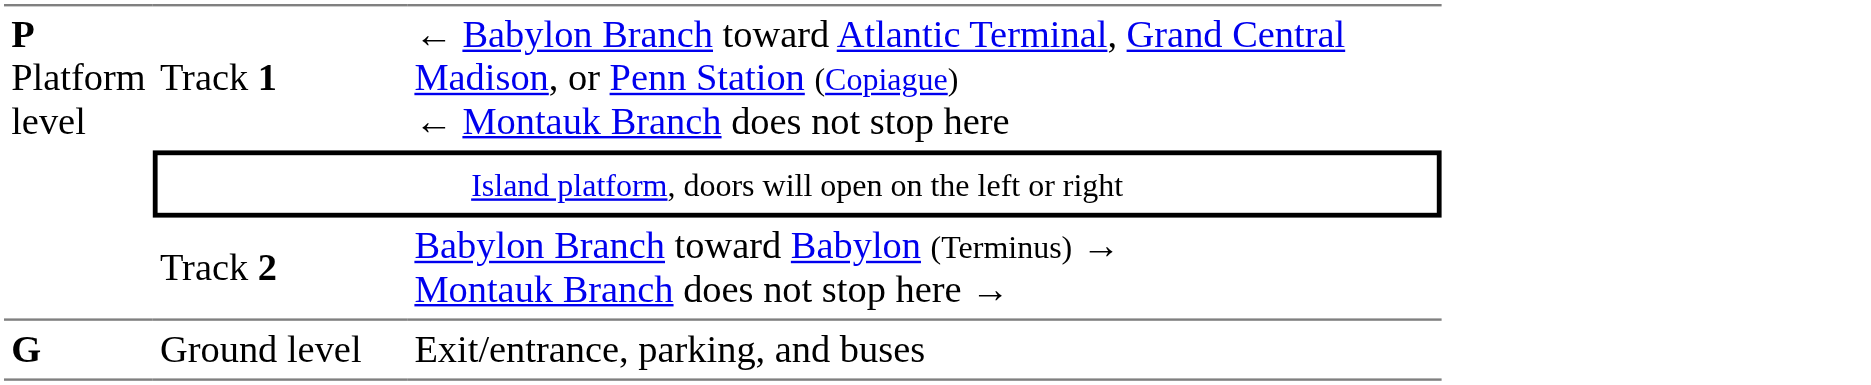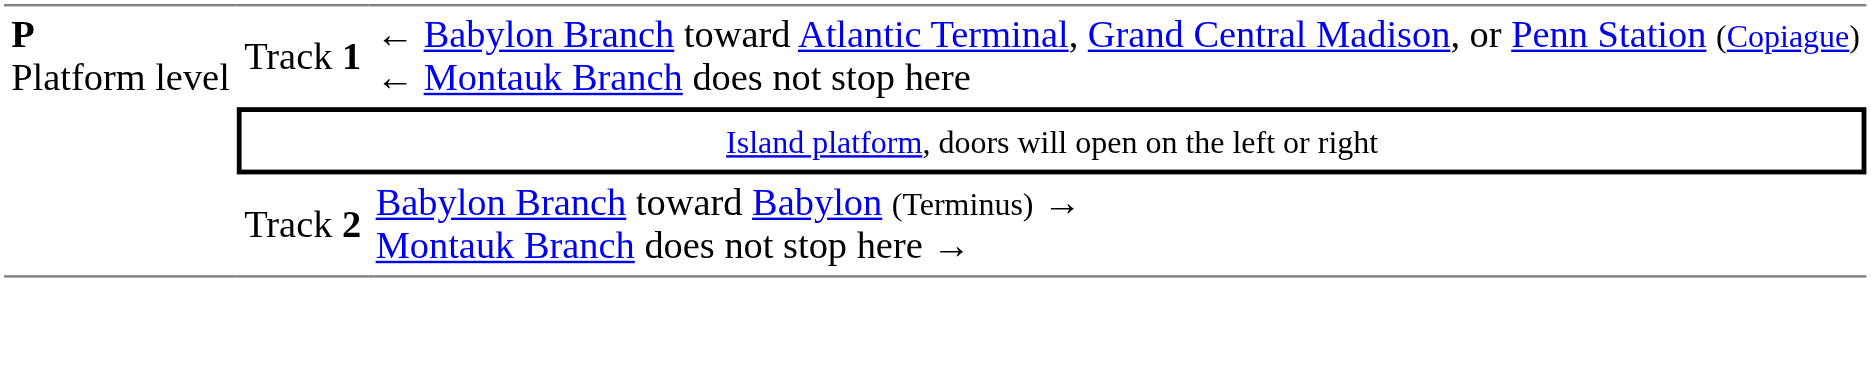- row: G | Ground level | Exit/entrance, parking, and buses
